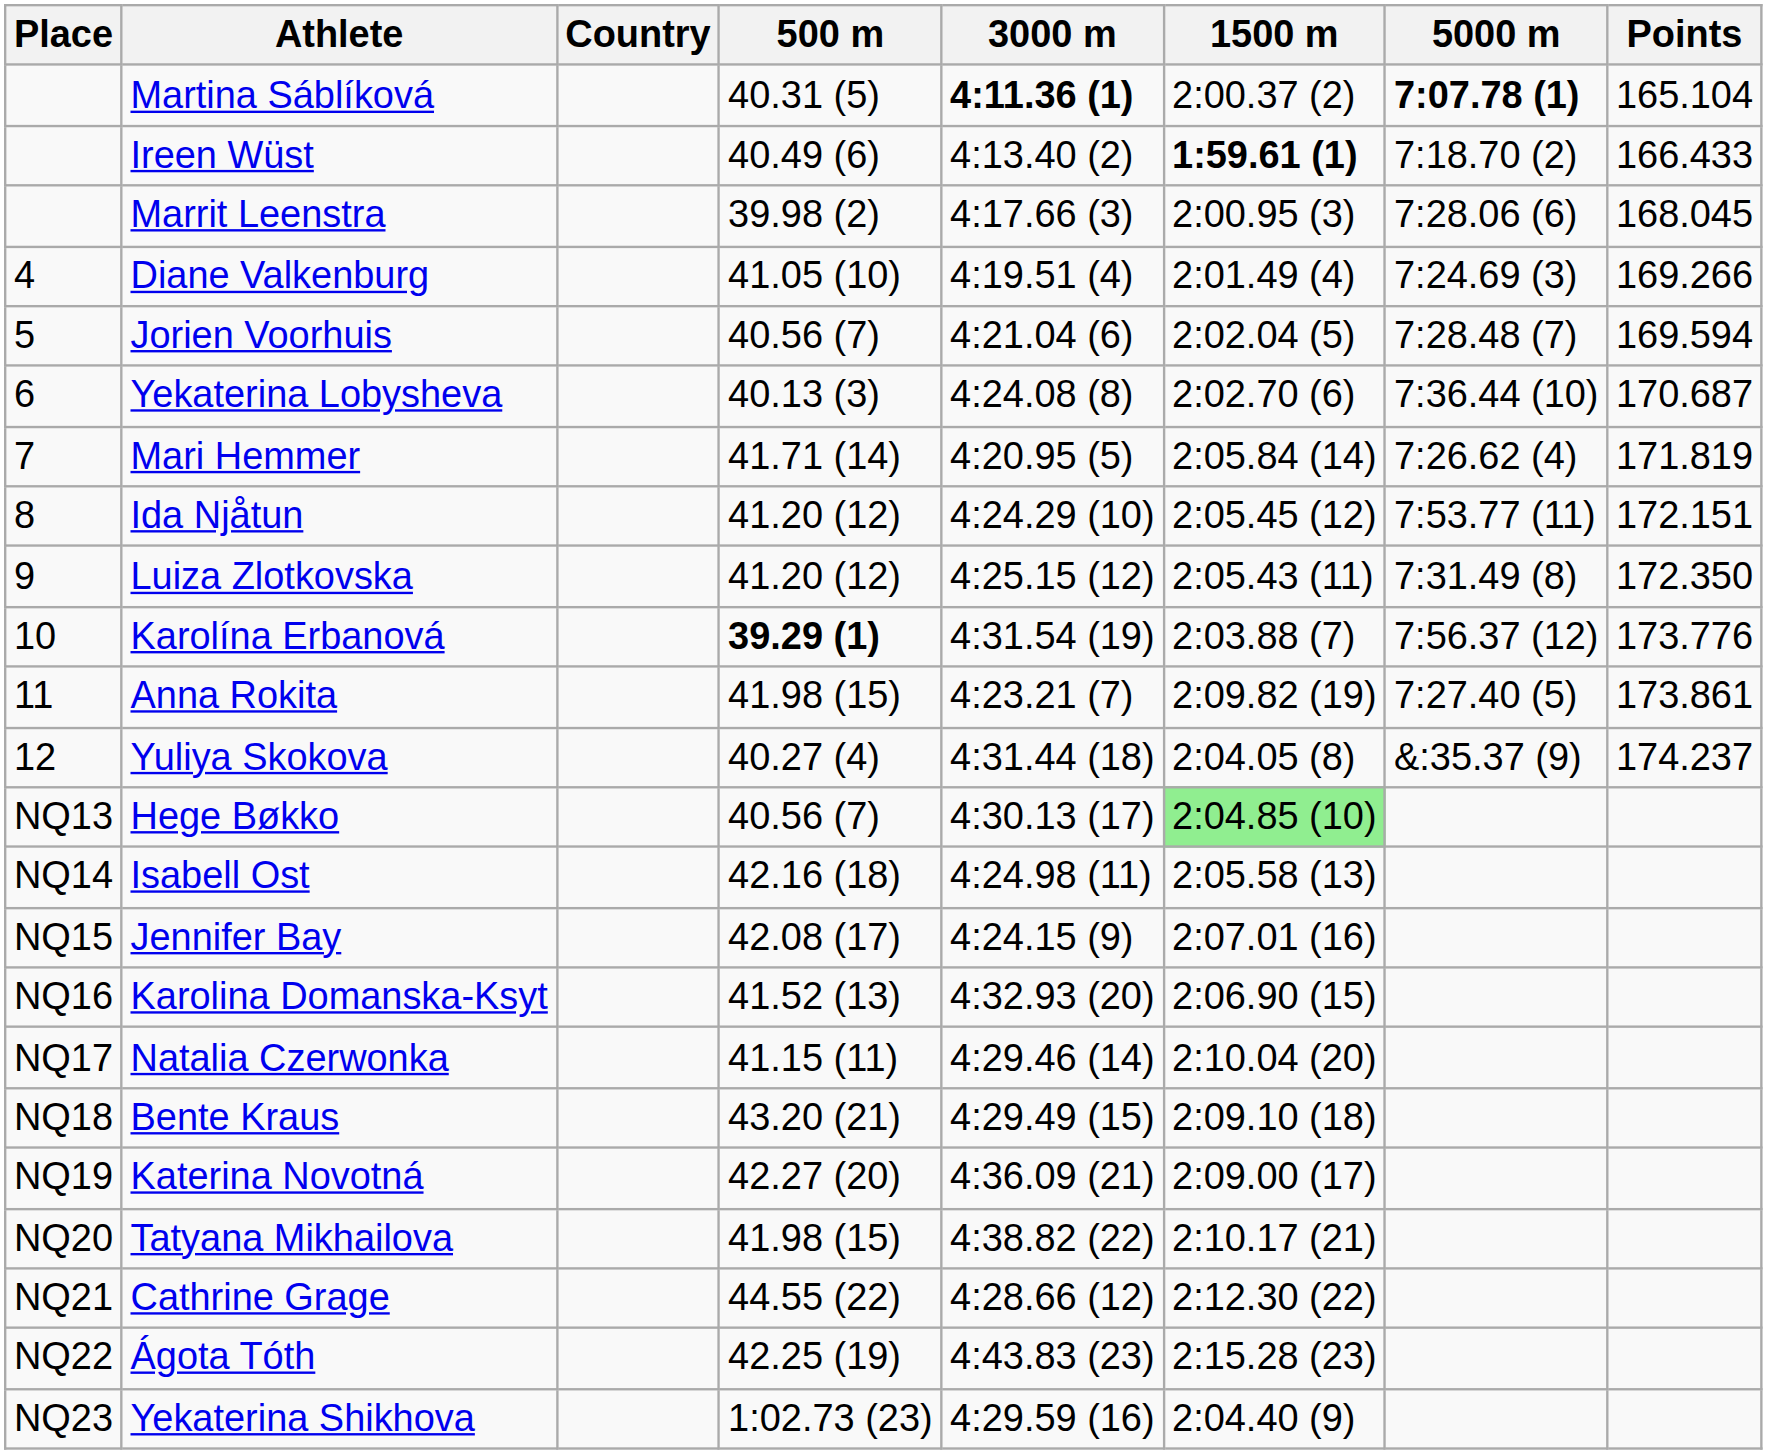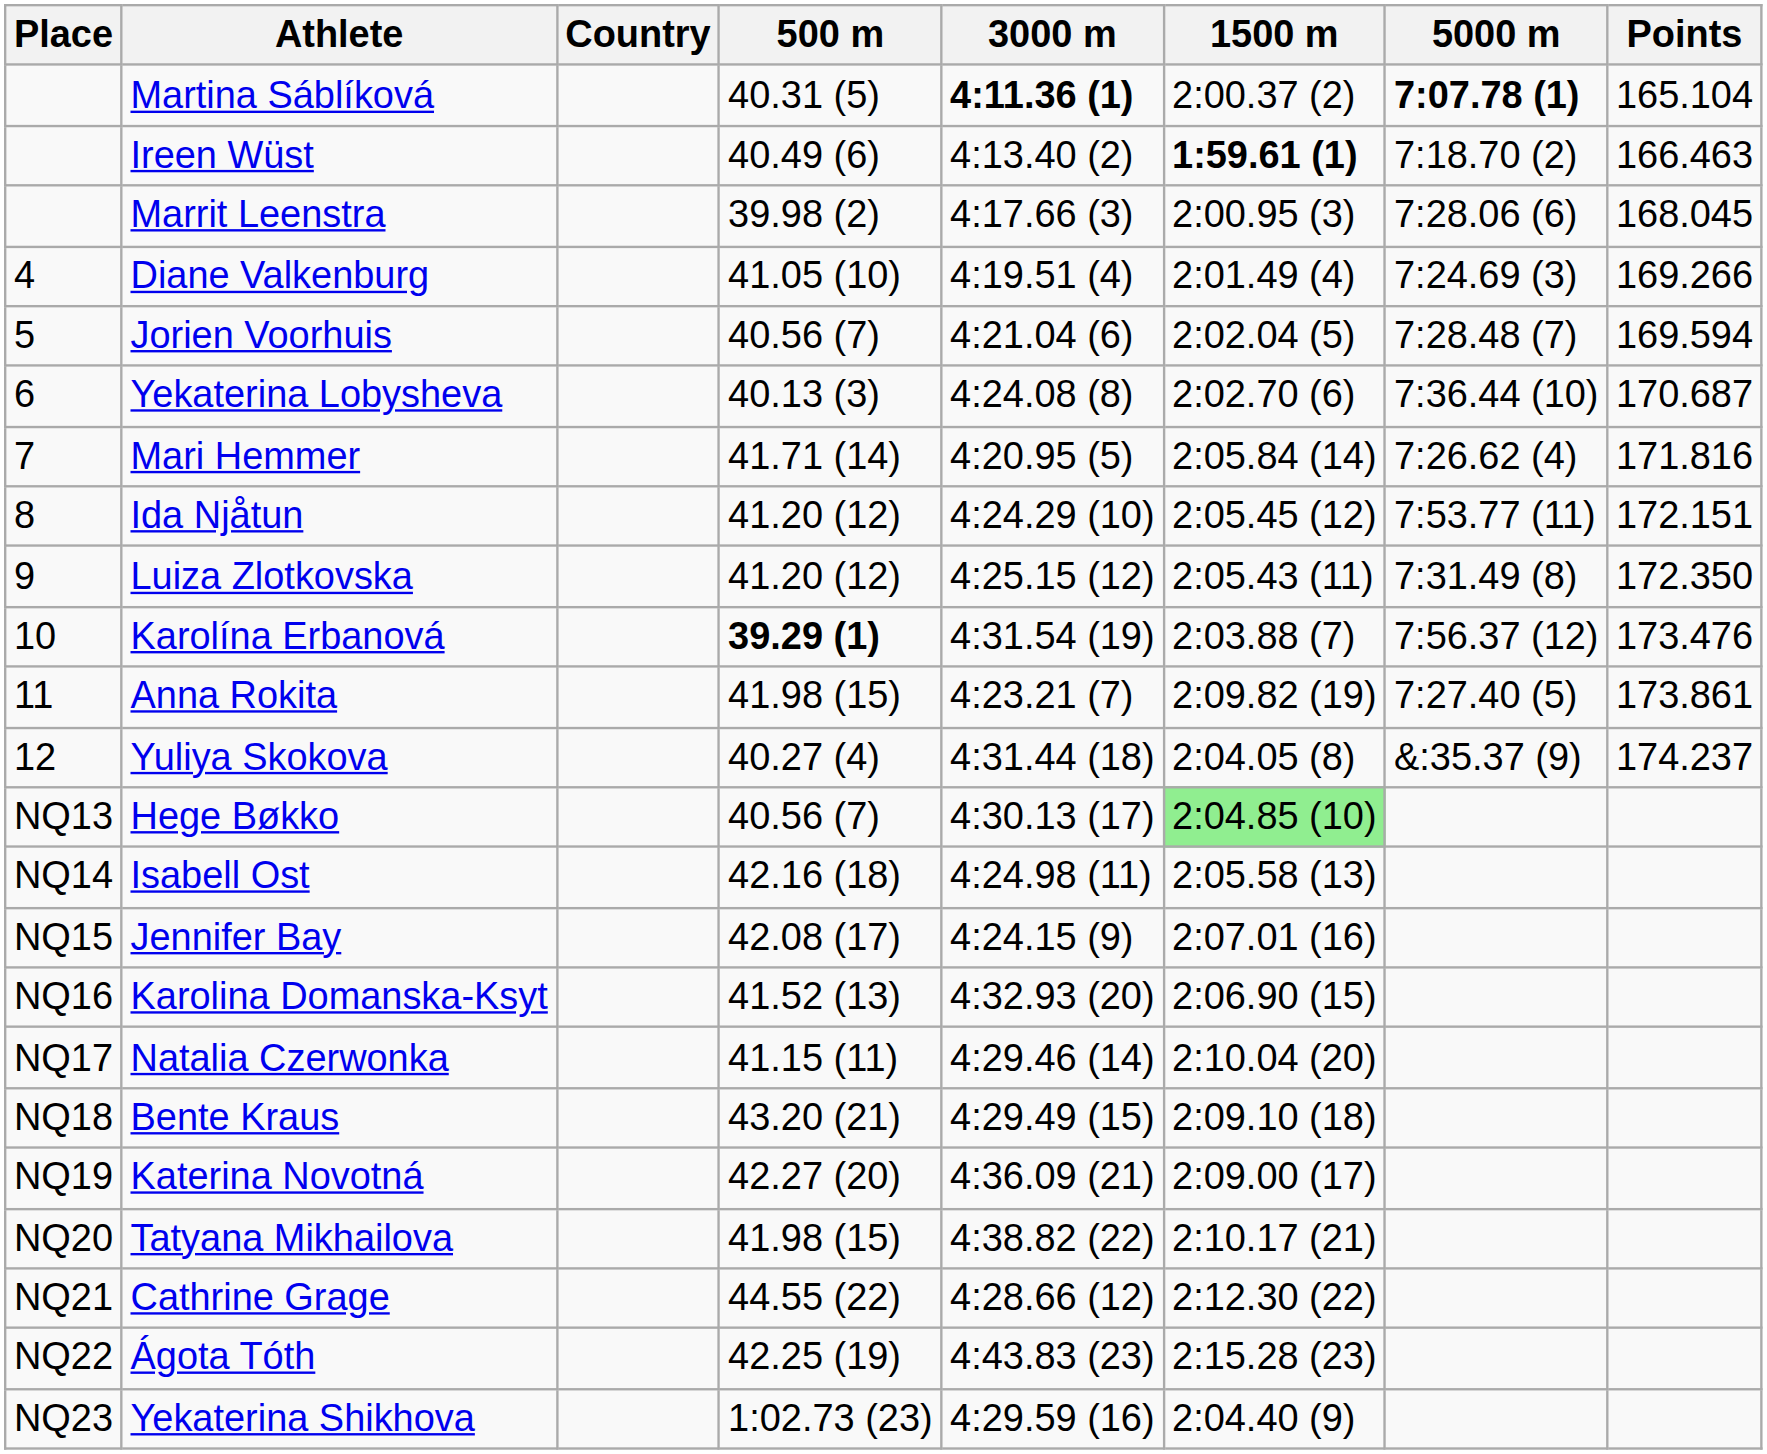Ireen Wüst | Points: 166.433 -> 166.463
Mari Hemmer | Points: 171.819 -> 171.816
Karolína Erbanová | Points: 173.776 -> 173.476
